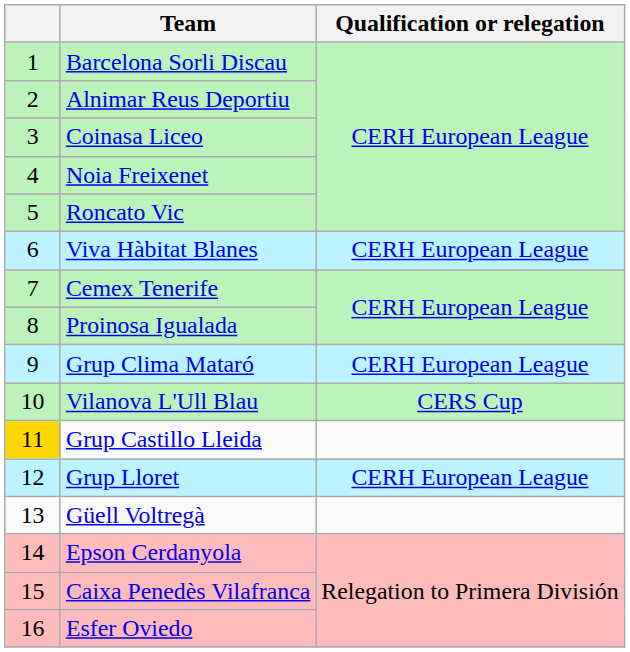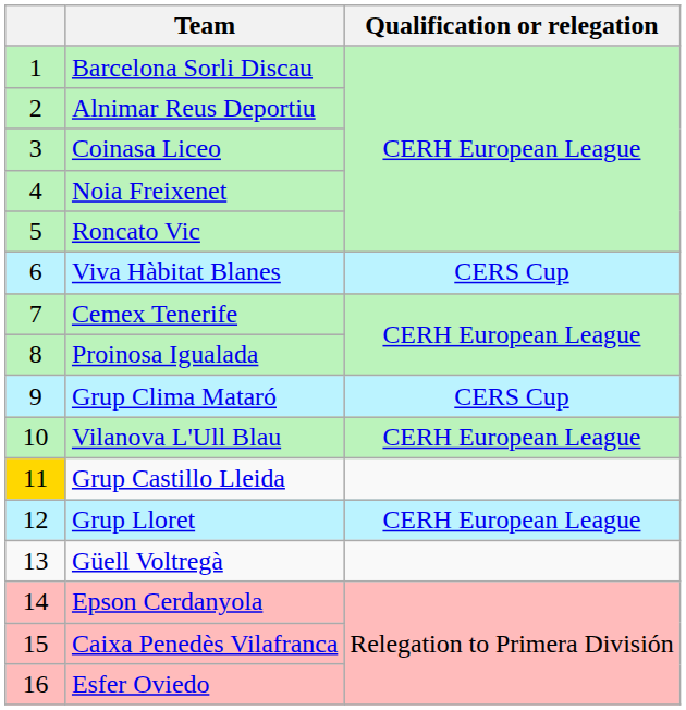Viva Hàbitat Blanes | Qualification or relegation: CERH European League -> CERS Cup
Grup Clima Mataró | Qualification or relegation: CERH European League -> CERS Cup
Vilanova L'Ull Blau | Qualification or relegation: CERS Cup -> CERH European League
